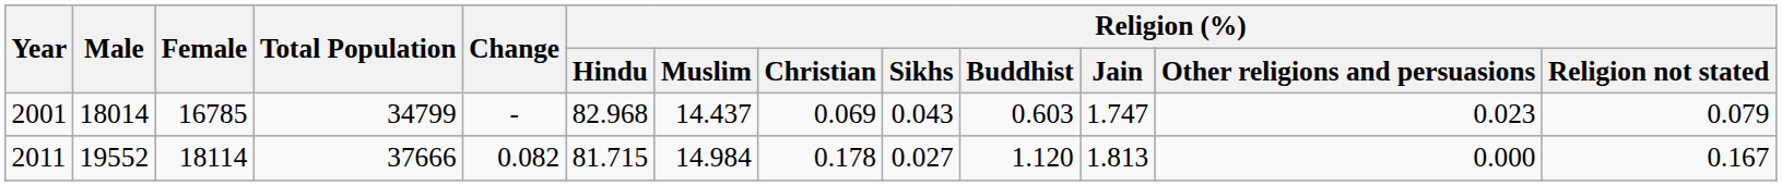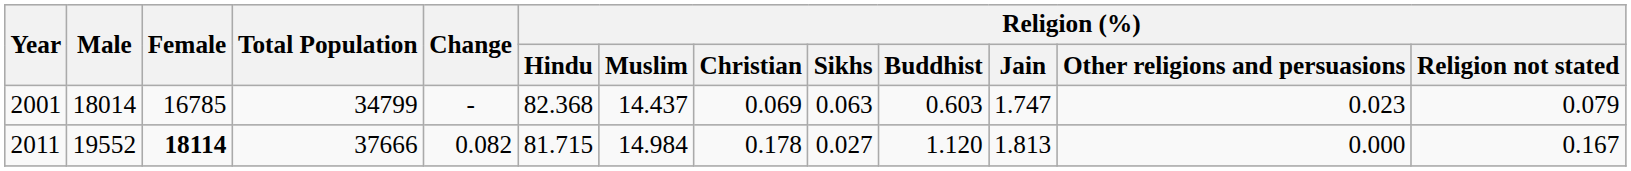2001 | Religion (%) / Hindu: 82.968 -> 82.368
2001 | Religion (%) / Sikhs: 0.043 -> 0.063
2011 | Female: normal -> bold
